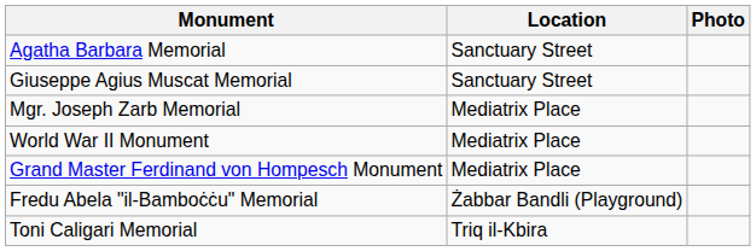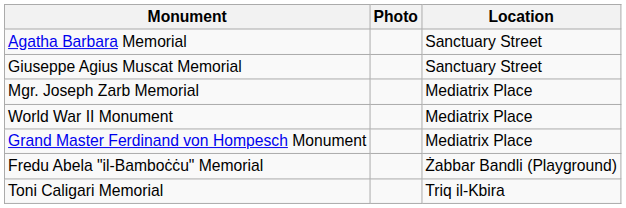columns swapped: Location <-> Photo
